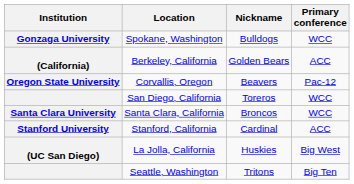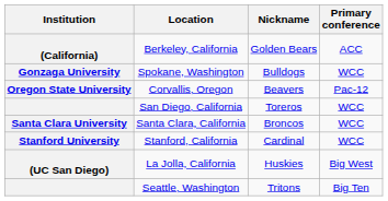rows swapped: Berkeley, California <-> Spokane, Washington
Stanford, California | Primary conference: ACC -> WCC
